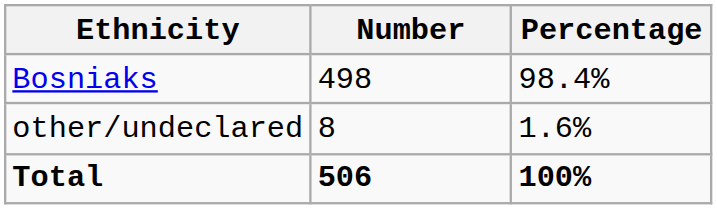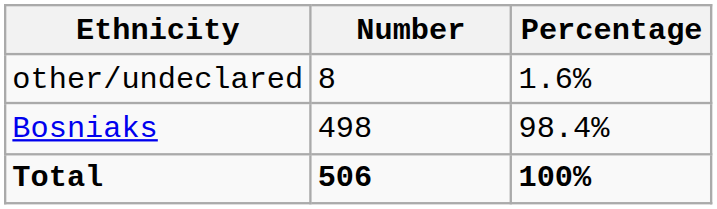rows swapped: Bosniaks <-> other/undeclared
